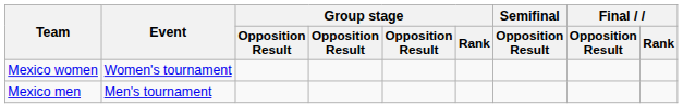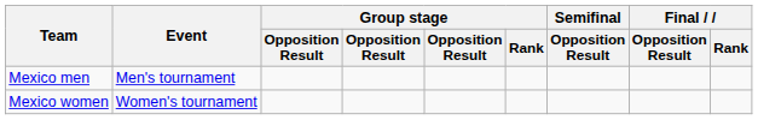rows swapped: Mexico men <-> Mexico women
